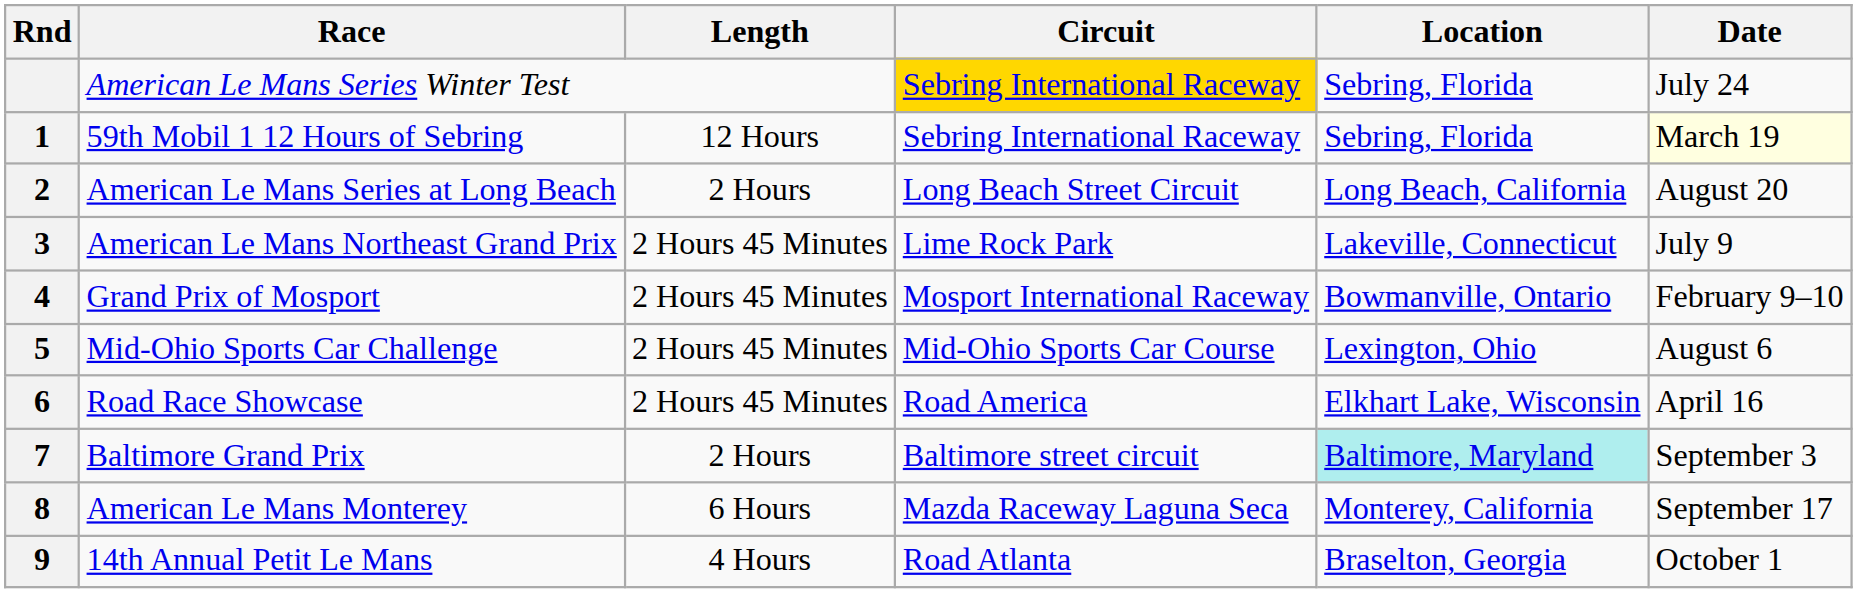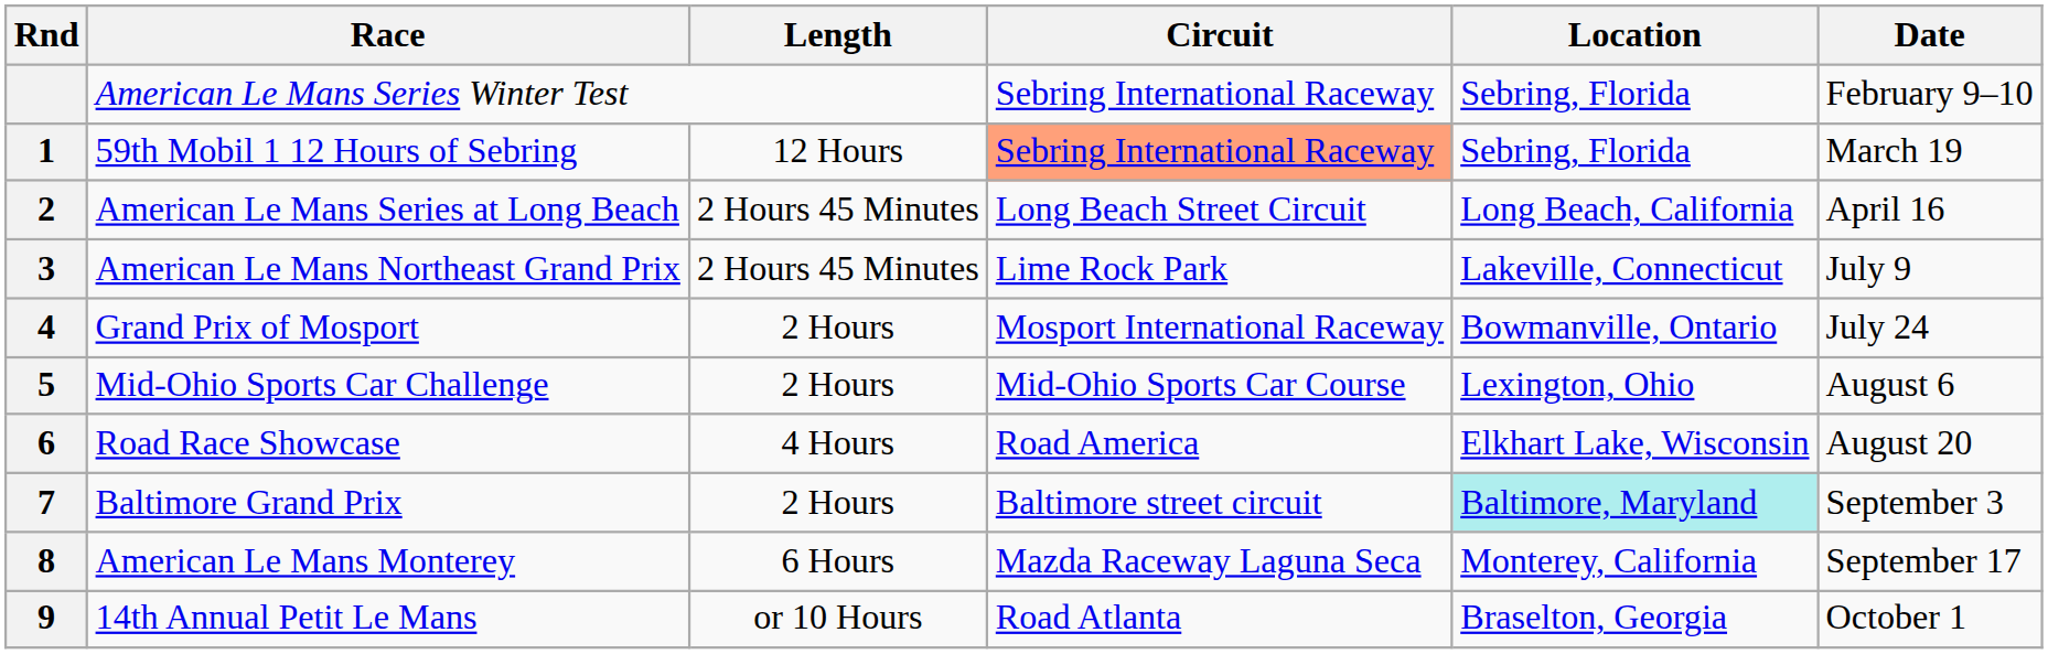American Le Mans Series Winter Test | Circuit: gold background -> no background
American Le Mans Series Winter Test | Date: July 24 -> February 9–10
59th Mobil 1 12 Hours of Sebring | Circuit: no background -> lightsalmon background
59th Mobil 1 12 Hours of Sebring | Date: lightyellow background -> no background
American Le Mans Series at Long Beach | Length: 2 Hours -> 2 Hours 45 Minutes
American Le Mans Series at Long Beach | Date: August 20 -> April 16
Grand Prix of Mosport | Length: 2 Hours 45 Minutes -> 2 Hours
Grand Prix of Mosport | Date: February 9–10 -> July 24
Mid-Ohio Sports Car Challenge | Length: 2 Hours 45 Minutes -> 2 Hours
Road Race Showcase | Length: 2 Hours 45 Minutes -> 4 Hours
Road Race Showcase | Date: April 16 -> August 20
14th Annual Petit Le Mans | Length: 4 Hours -> or 10 Hours
